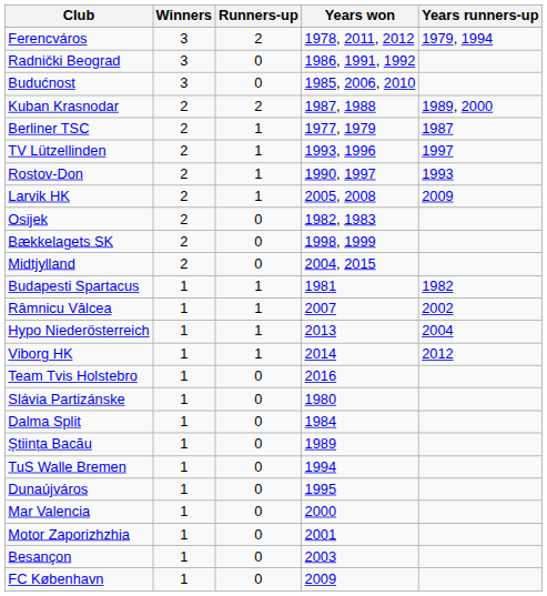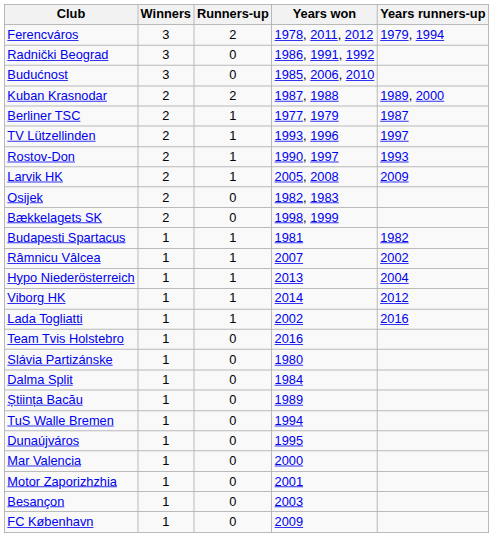- row: Midtjylland | 2 | 0 | 2004, 2015
+ row: Lada Togliatti | 1 | 1 | 2002 | 2016
